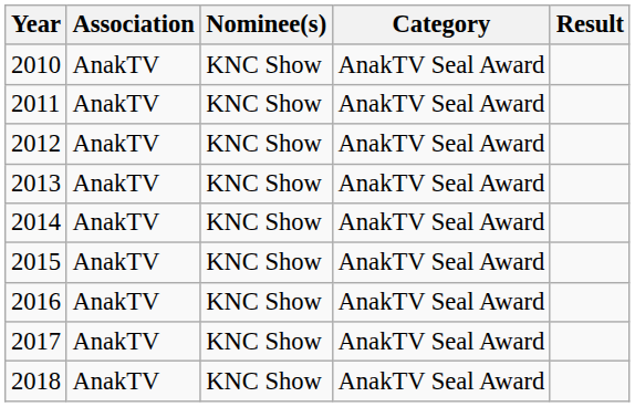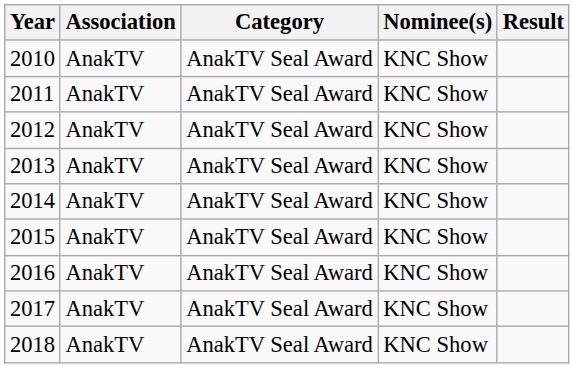columns swapped: Category <-> Nominee(s)
